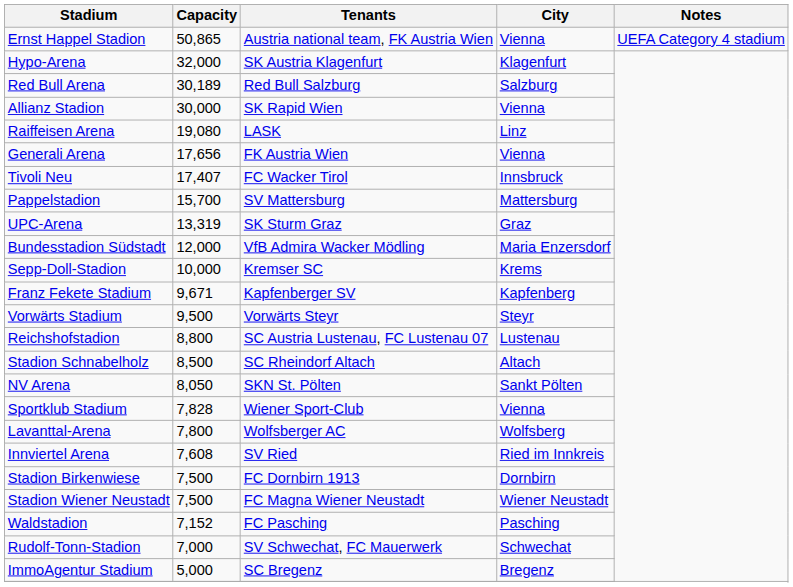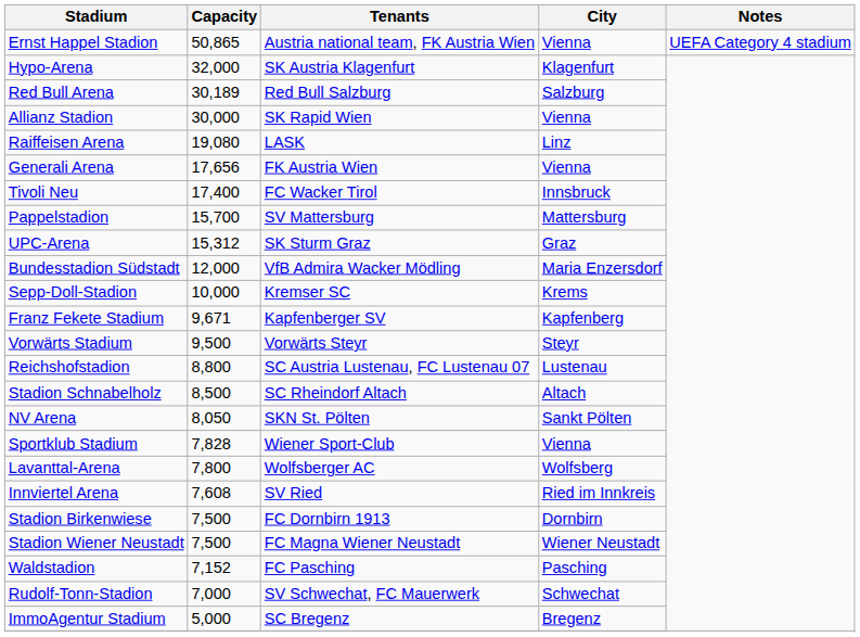Tivoli Neu | Capacity: 17,407 -> 17,400
UPC-Arena | Capacity: 13,319 -> 15,312
